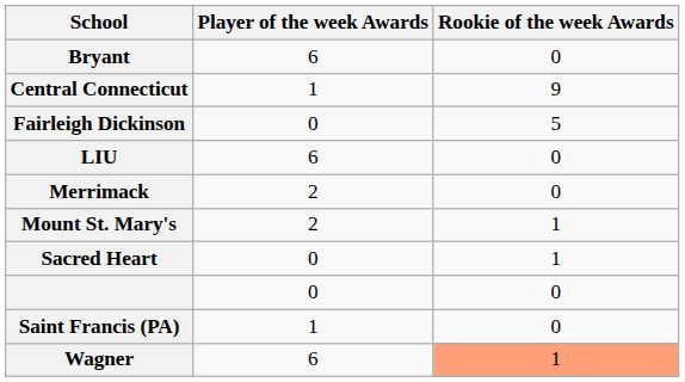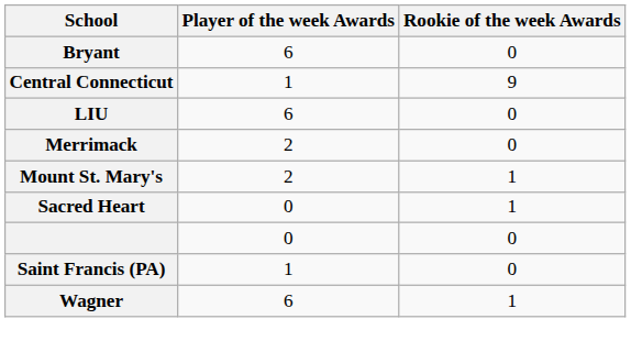- row: Fairleigh Dickinson | 0 | 5
Wagner | Rookie of the week Awards: lightsalmon background -> no background
